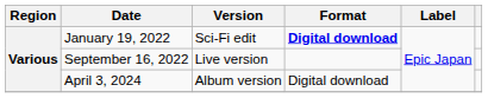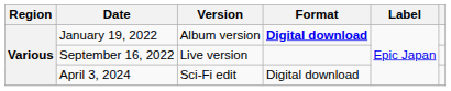January 19, 2022 | Version: Sci-Fi edit -> Album version
April 3, 2024 | Version: Album version -> Sci-Fi edit
